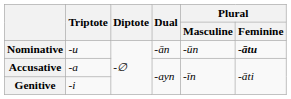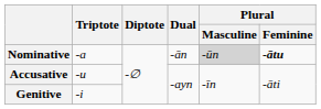Nominative | Triptote: -u -> -a
Nominative | Plural / Masculine: no background -> lightgrey background
Accusative | Triptote: -a -> -u
